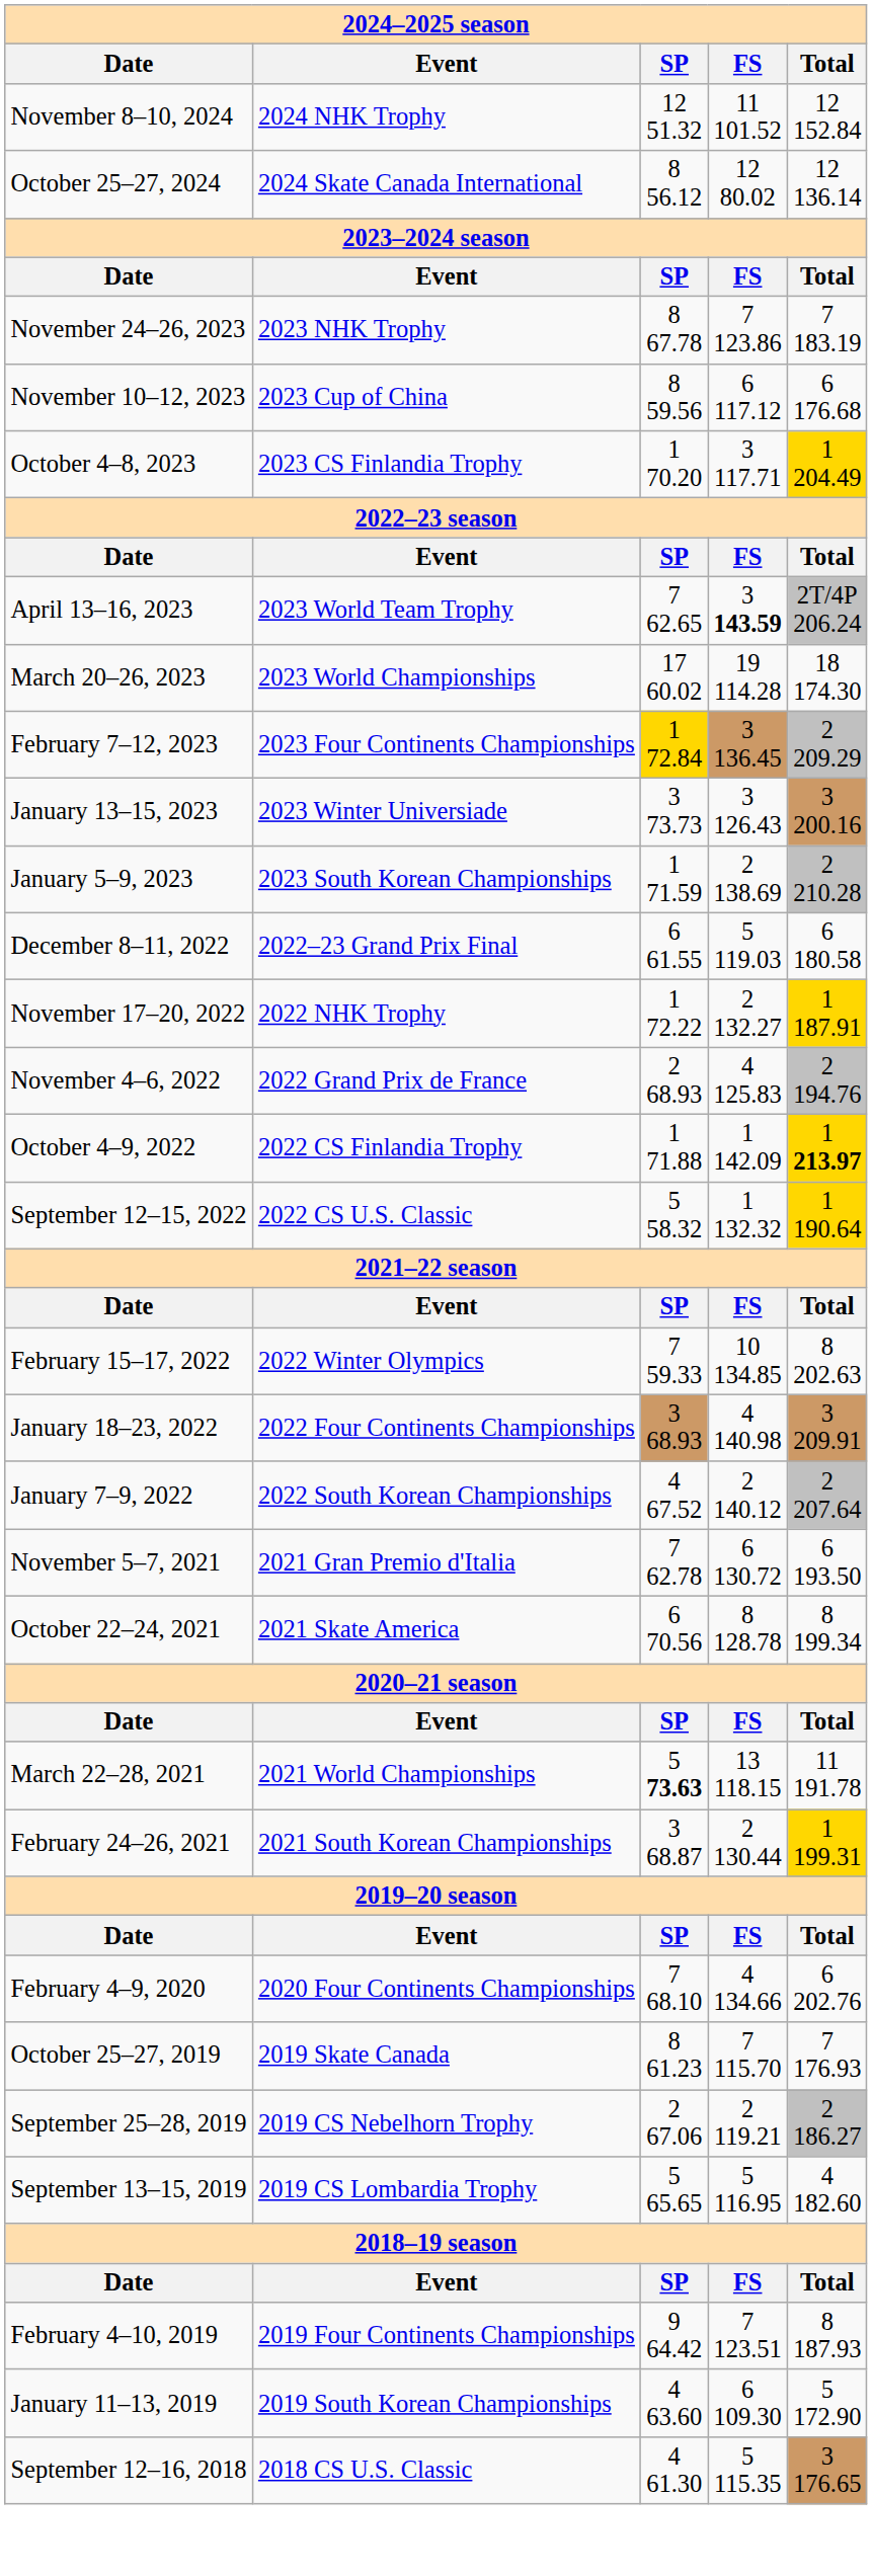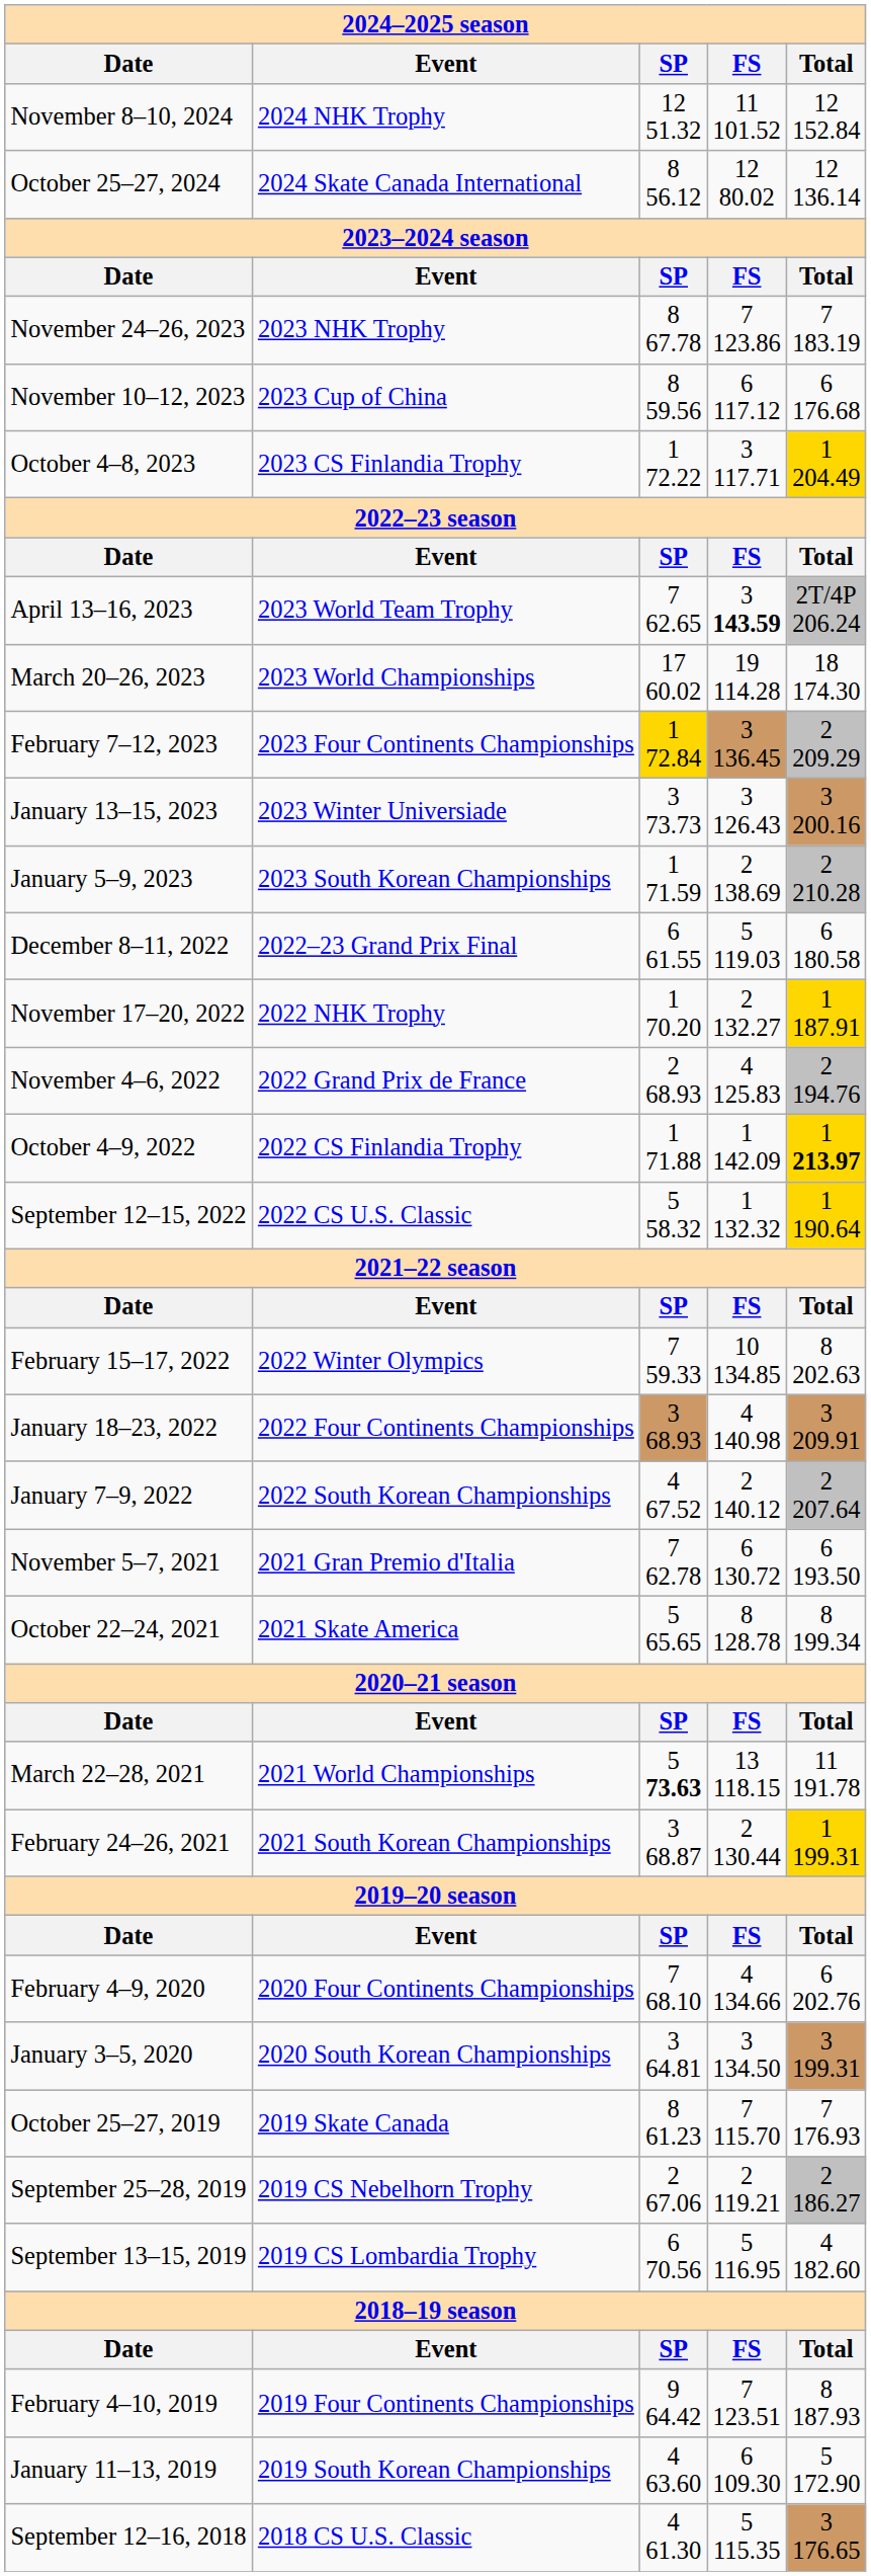October 4–8, 2023 | SP: 1 70.20 -> 1 72.22
November 17–20, 2022 | SP: 1 72.22 -> 1 70.20
October 22–24, 2021 | SP: 6 70.56 -> 5 65.65
+ row: January 3–5, 2020 | 2020 South Korean Championships | 3 64.81 | 3 134.50 | 3 199.31
September 13–15, 2019 | SP: 5 65.65 -> 6 70.56
